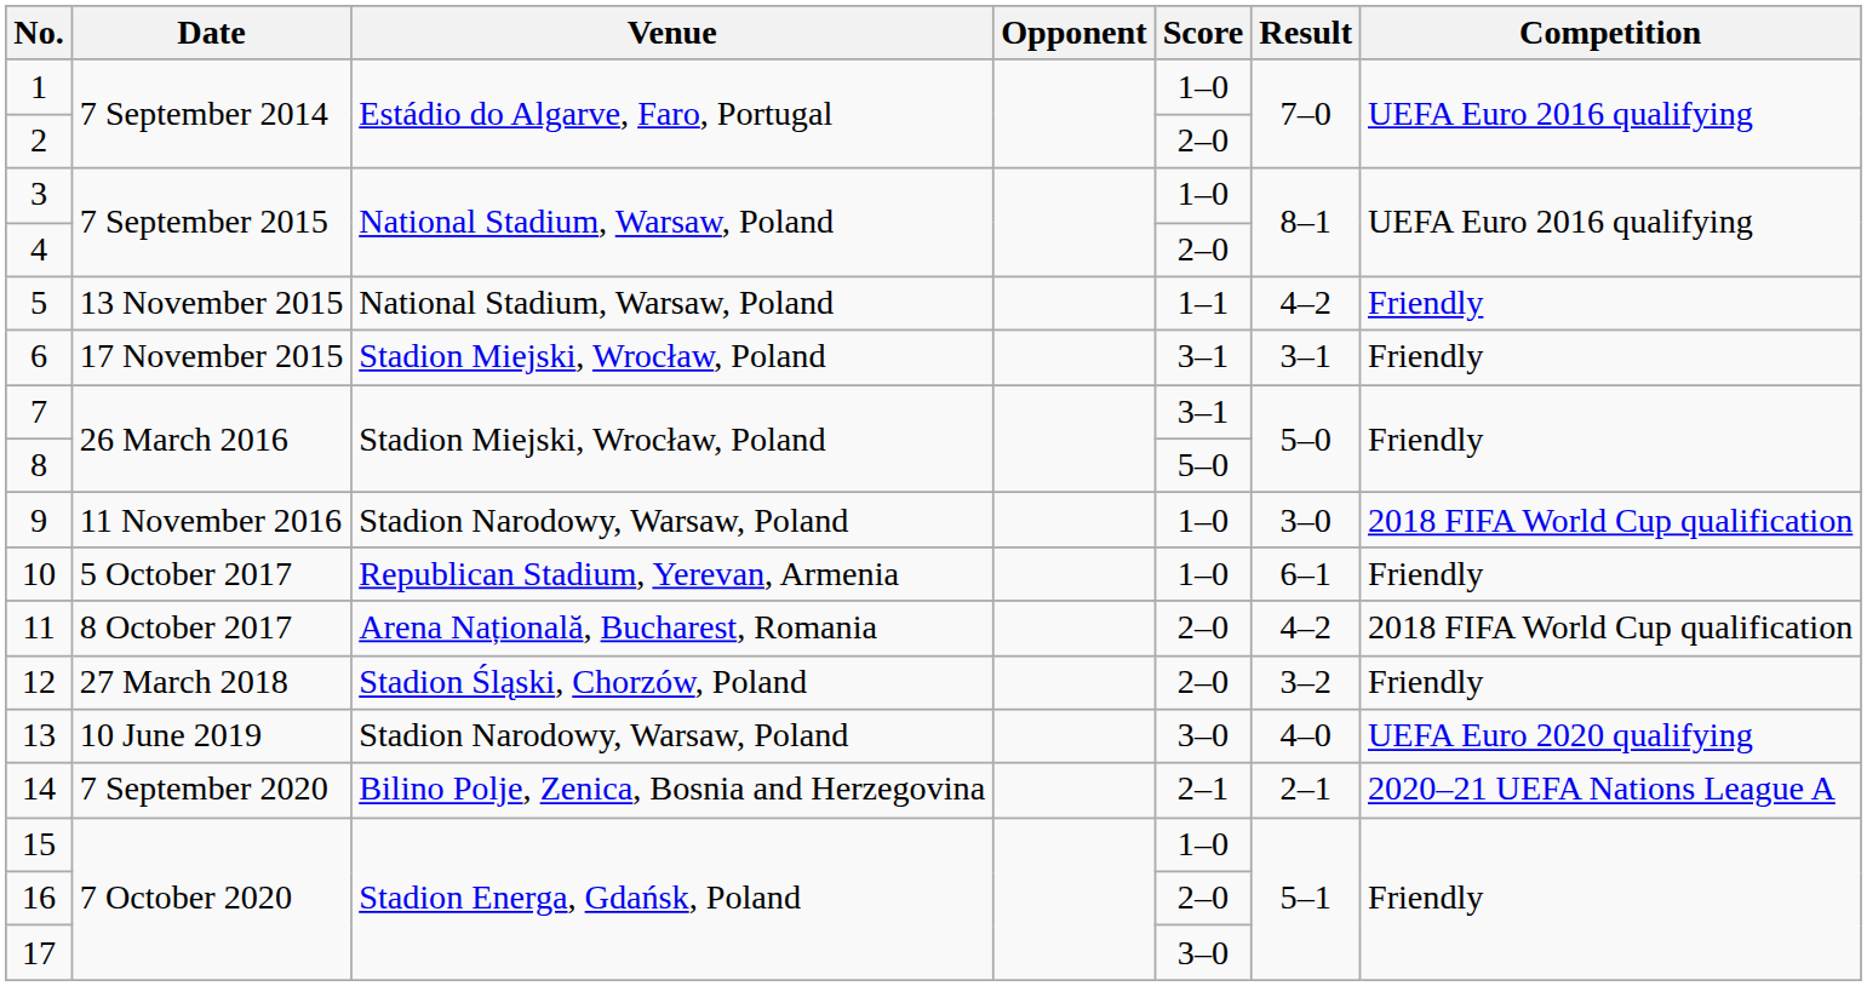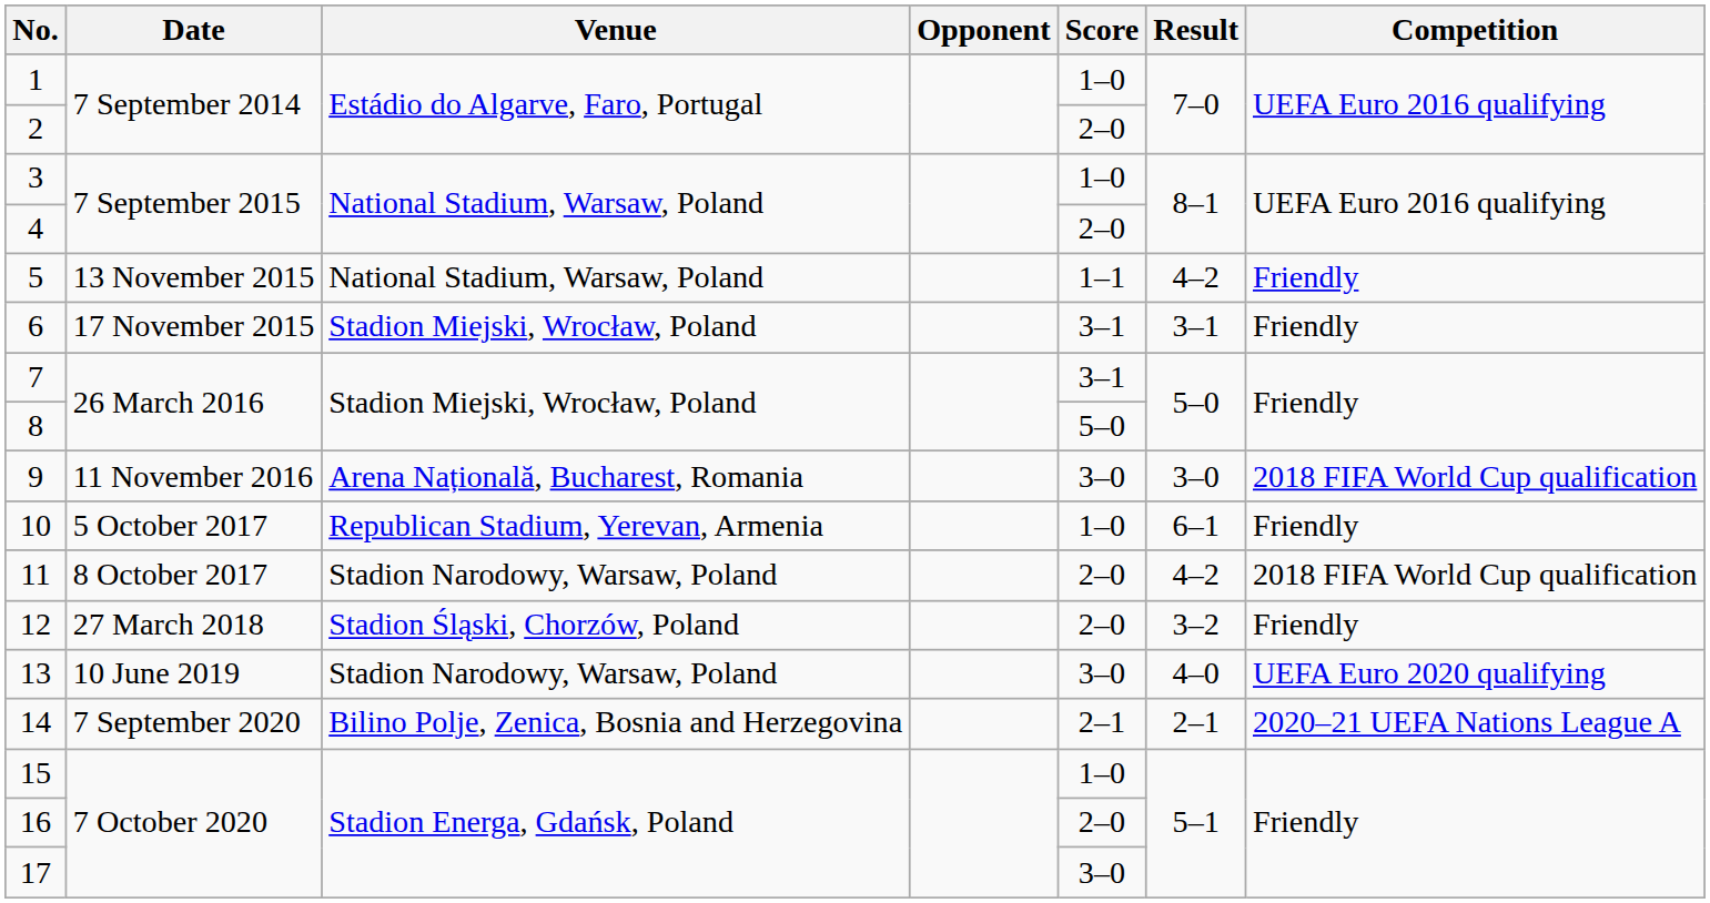9 | Venue: Stadion Narodowy, Warsaw, Poland -> Arena Națională, Bucharest, Romania
9 | Score: 1–0 -> 3–0
11 | Venue: Arena Națională, Bucharest, Romania -> Stadion Narodowy, Warsaw, Poland
